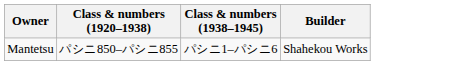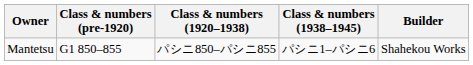+ column: Class & numbers (pre-1920) | G1 850–855
